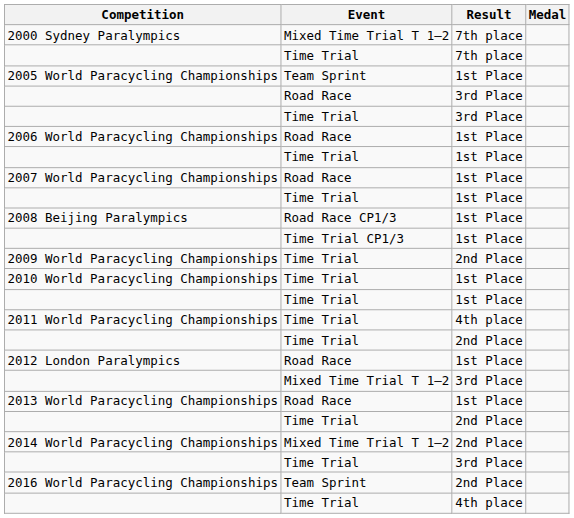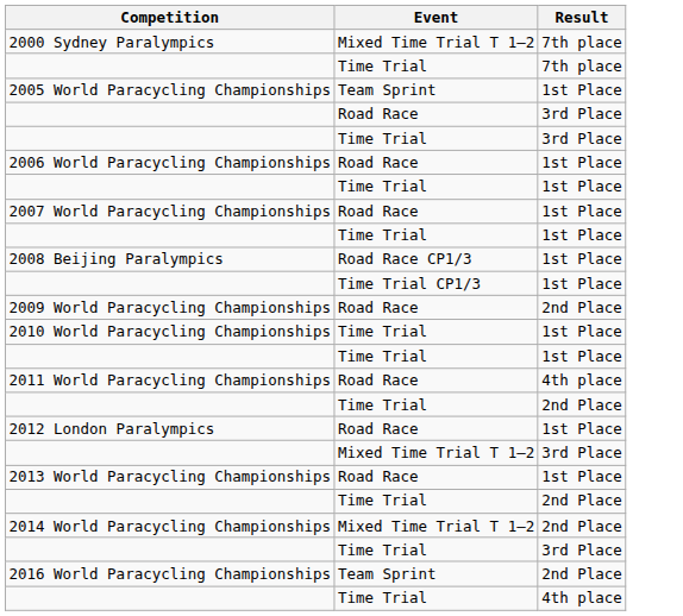- column: Medal
2009 World Paracycling Championships | Event: Time Trial -> Road Race
2011 World Paracycling Championships | Event: Time Trial -> Road Race
